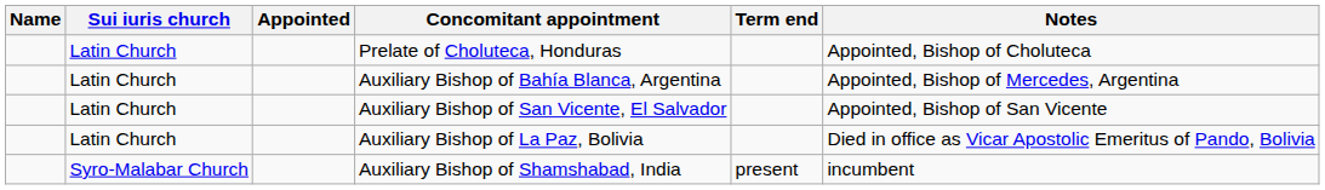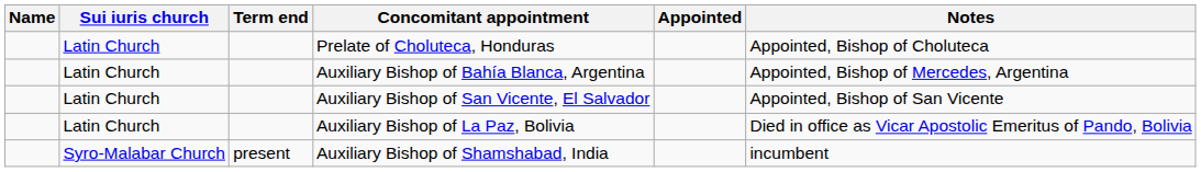columns swapped: Appointed <-> Term end
